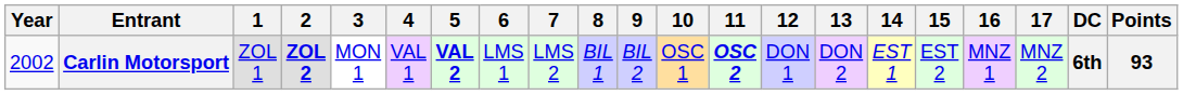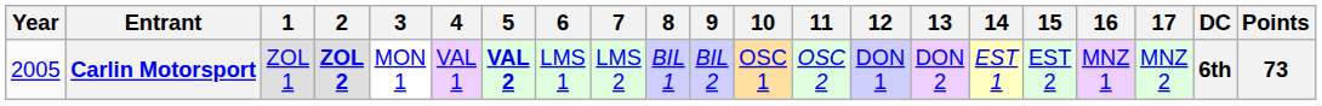Carlin Motorsport | Year: 2002 -> 2005
Carlin Motorsport | 11: bold -> normal
Carlin Motorsport | Points: 93 -> 73
